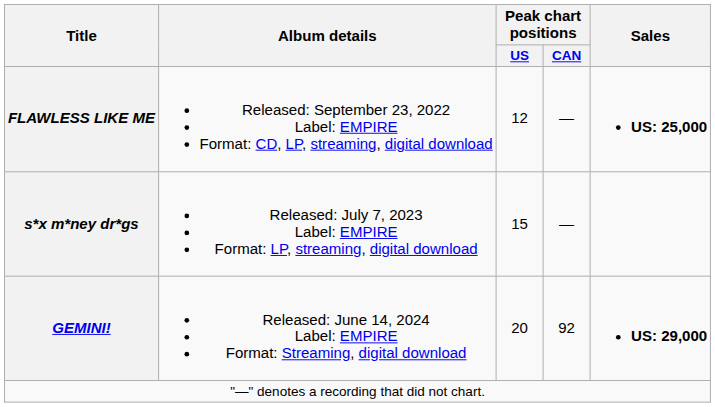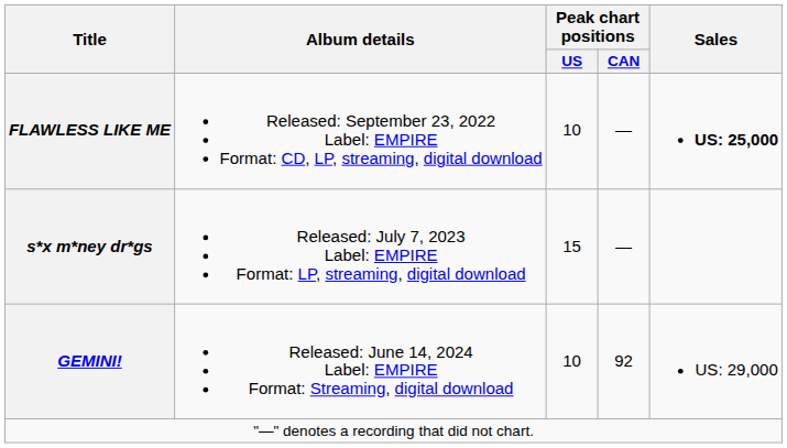FLAWLESS LIKE ME | Peak chart positions / US: 12 -> 10
GEMINI! | Peak chart positions / US: 20 -> 10
GEMINI! | Sales: bold -> normal
